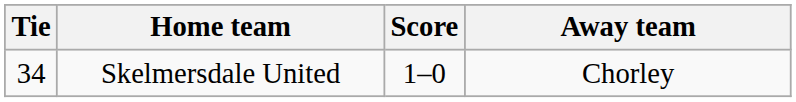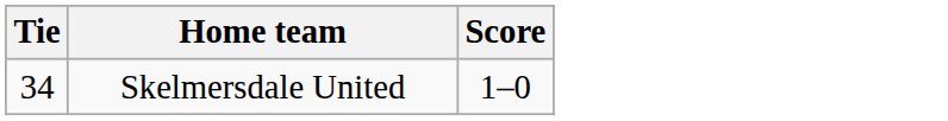- column: Away team | Chorley
